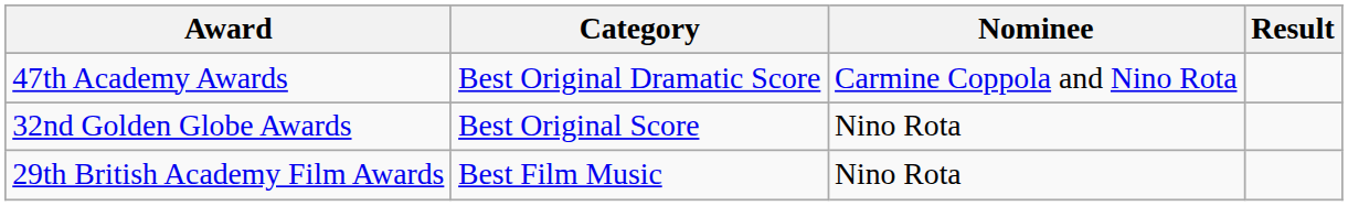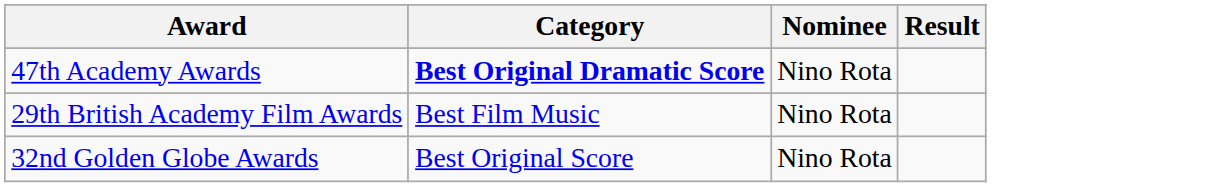47th Academy Awards | Category: normal -> bold
47th Academy Awards | Nominee: Carmine Coppola and Nino Rota -> Nino Rota
rows swapped: 29th British Academy Film Awards <-> 32nd Golden Globe Awards
